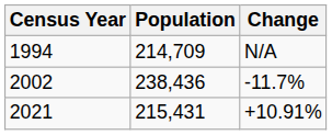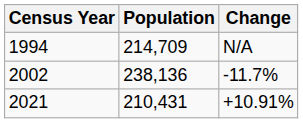2002 | Population: 238,436 -> 238,136
2021 | Population: 215,431 -> 210,431
